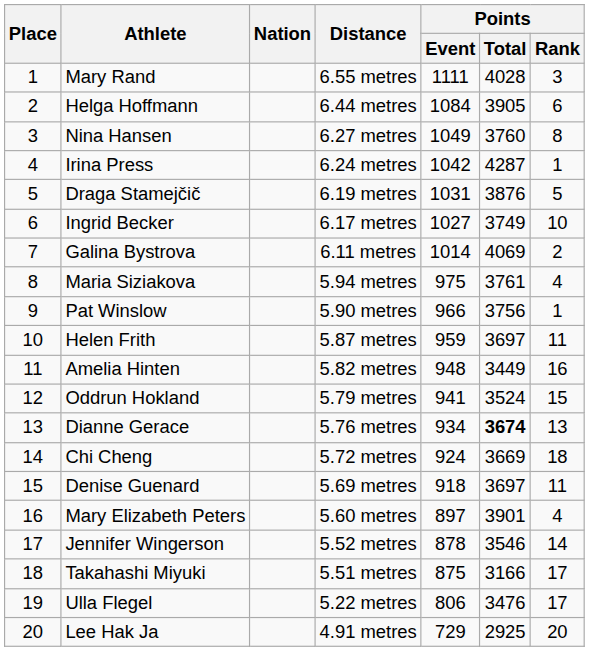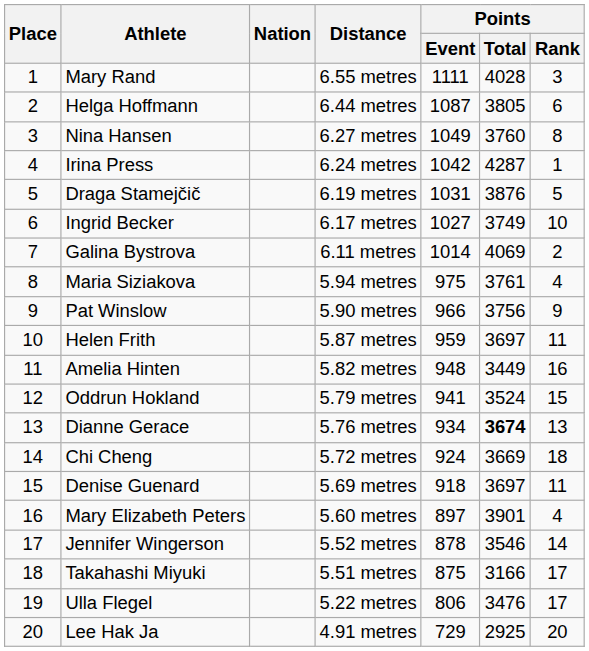Helga Hoffmann | Points / Event: 1084 -> 1087
Helga Hoffmann | Points / Total: 3905 -> 3805
Pat Winslow | Points / Rank: 1 -> 9
